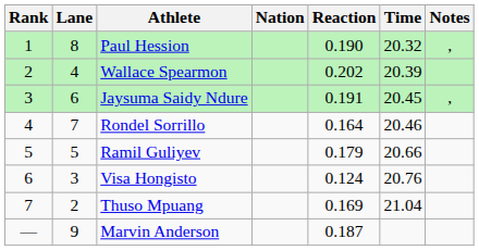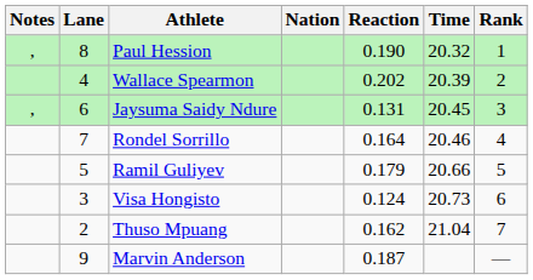columns swapped: Rank <-> Notes
Jaysuma Saidy Ndure | Reaction: 0.191 -> 0.131
Visa Hongisto | Time: 20.76 -> 20.73
Thuso Mpuang | Reaction: 0.169 -> 0.162
